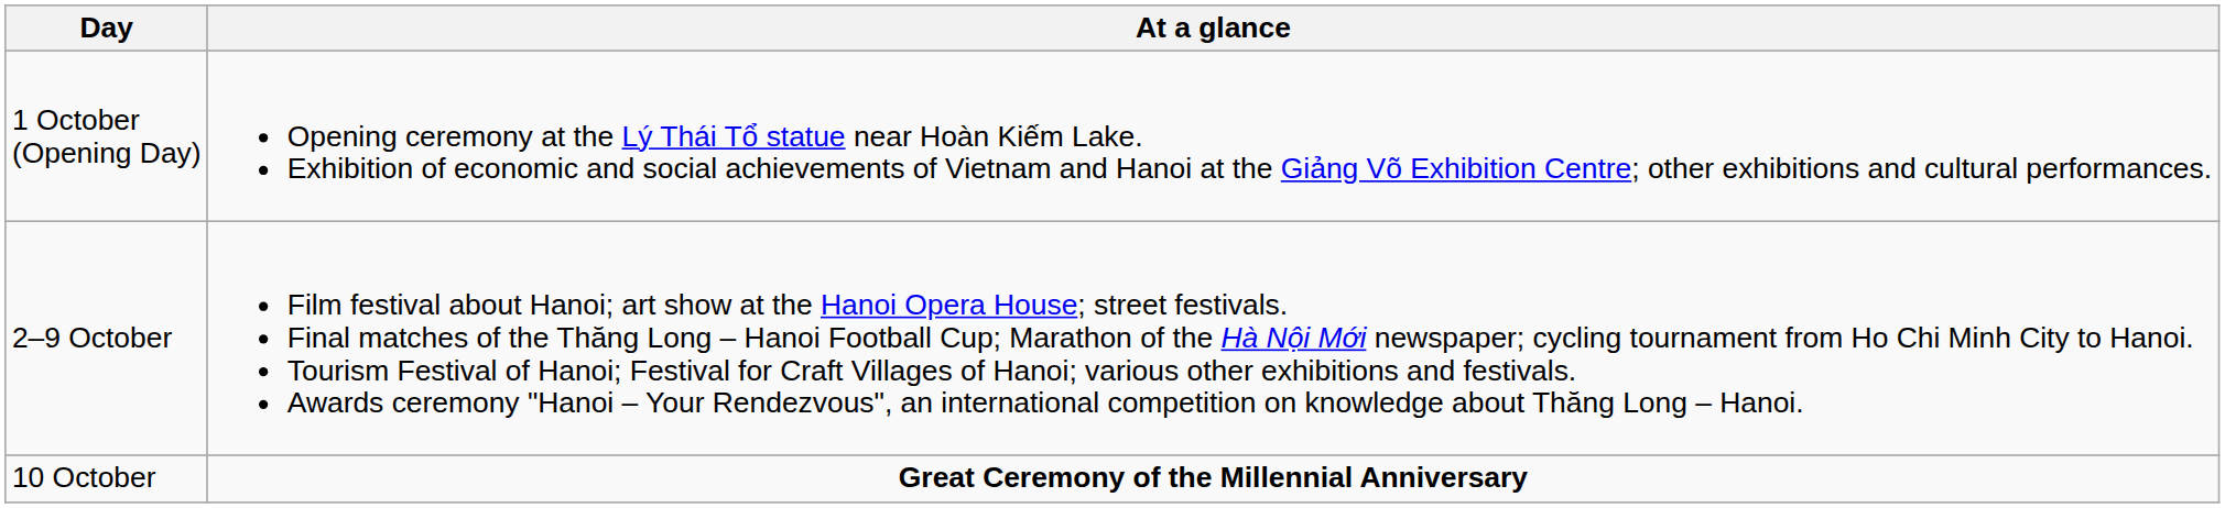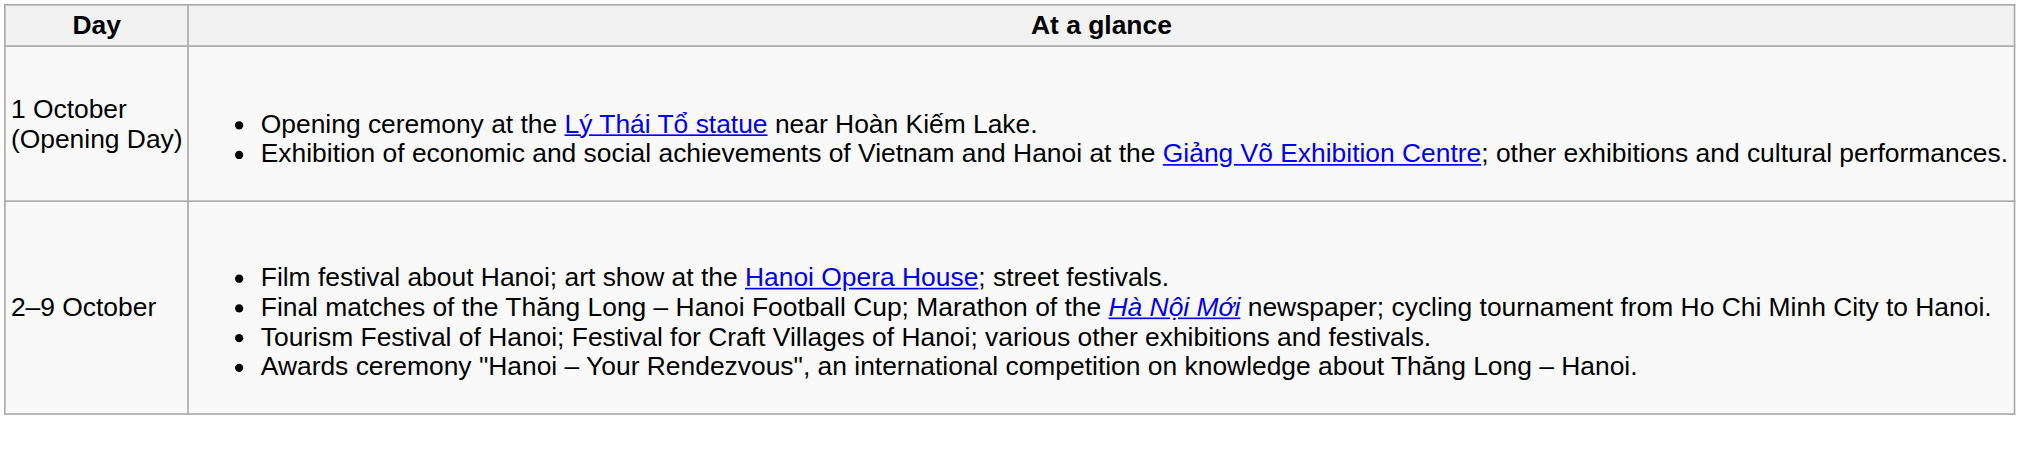- row: 10 October | Great Ceremony of the Millennial Anniversary
